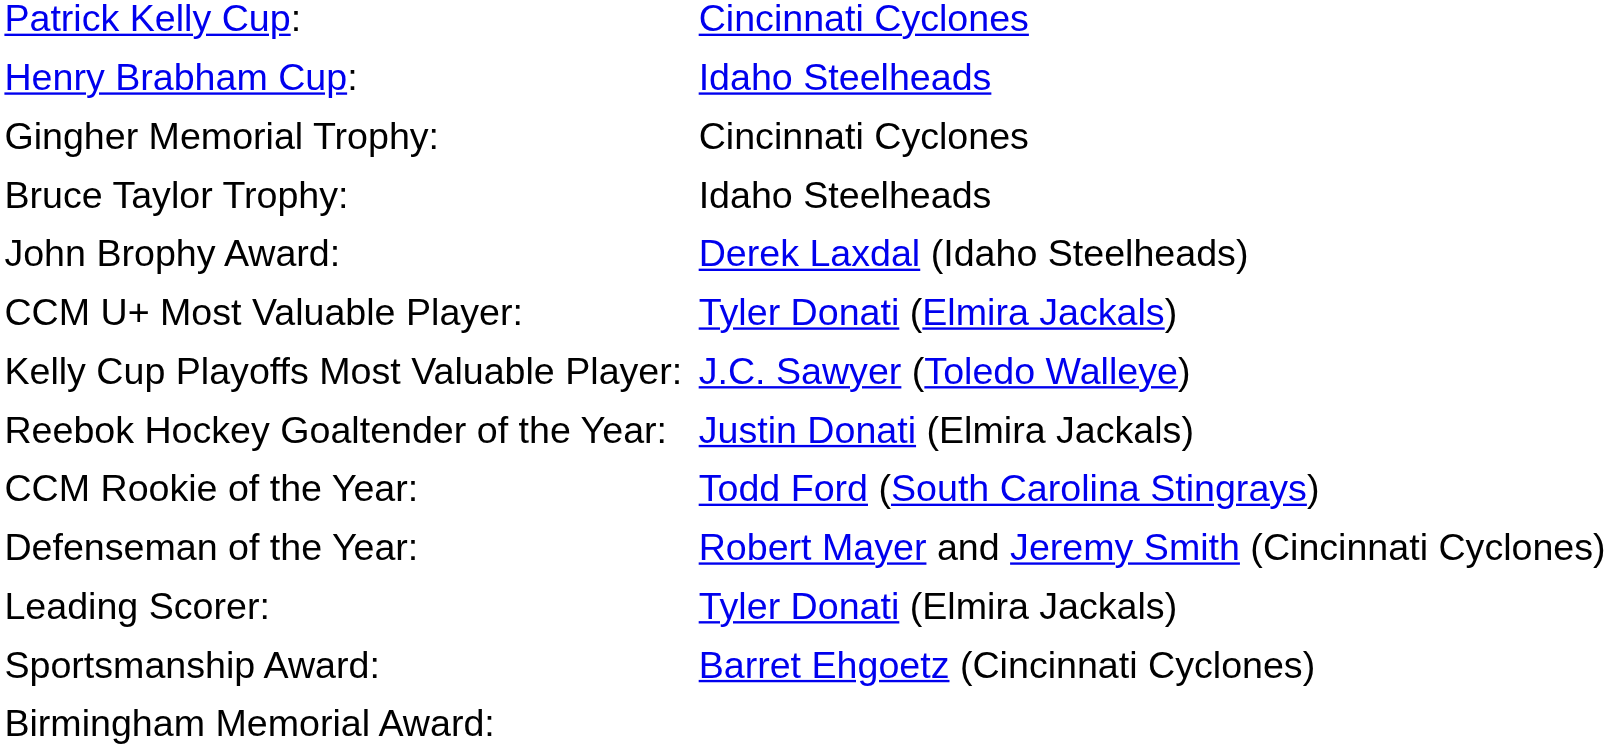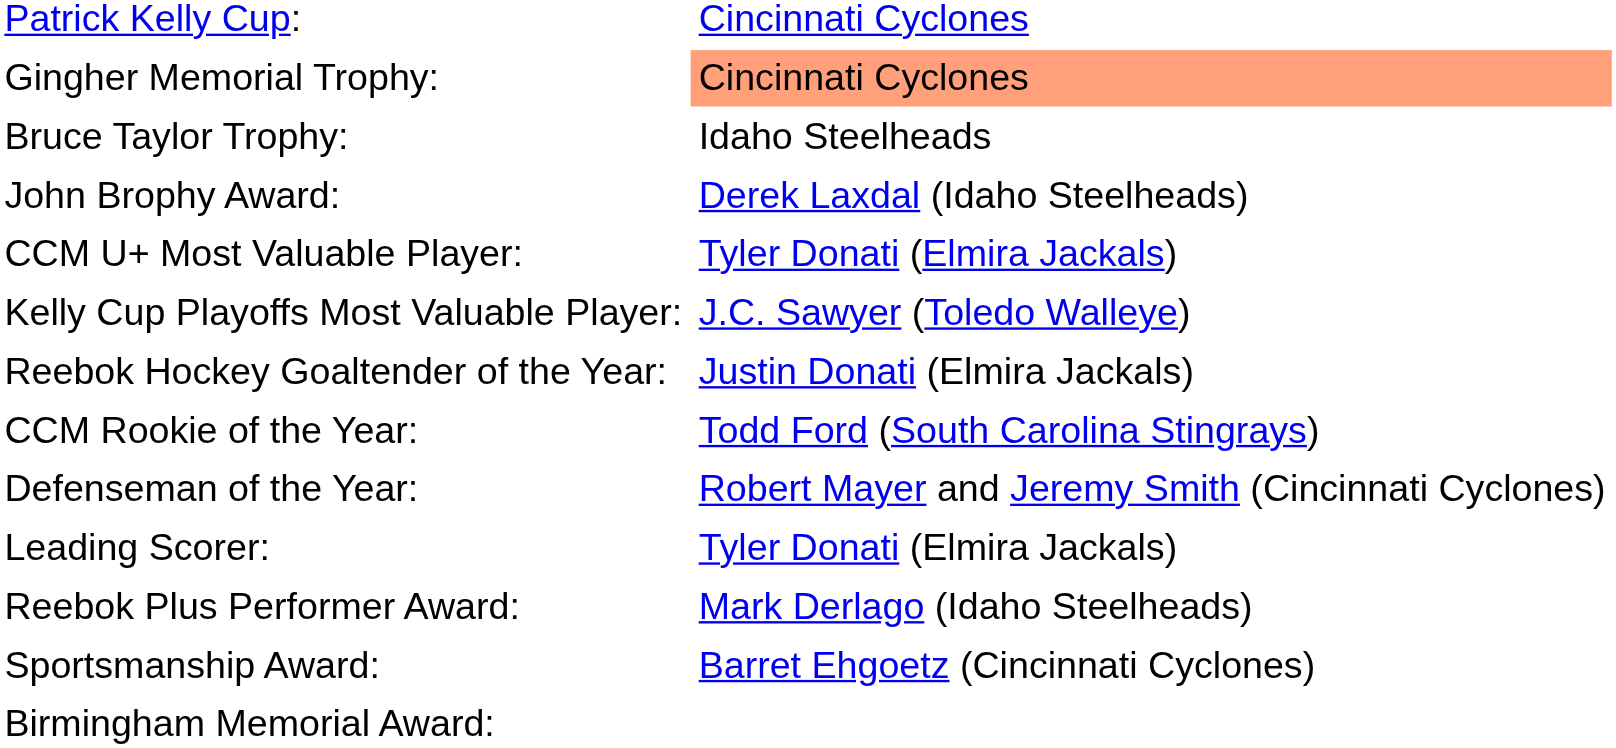- row: Henry Brabham Cup: | Idaho Steelheads
Gingher Memorial Trophy: | column 2: no background -> lightsalmon background
+ row: Reebok Plus Performer Award: | Mark Derlago (Idaho Steelheads)
